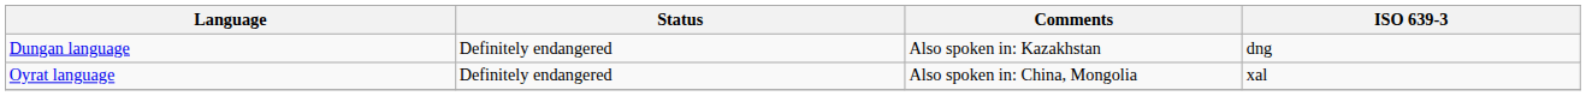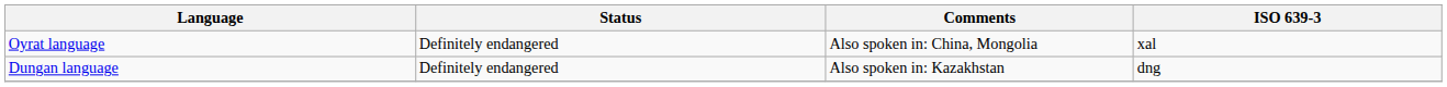rows swapped: Dungan language <-> Oyrat language
